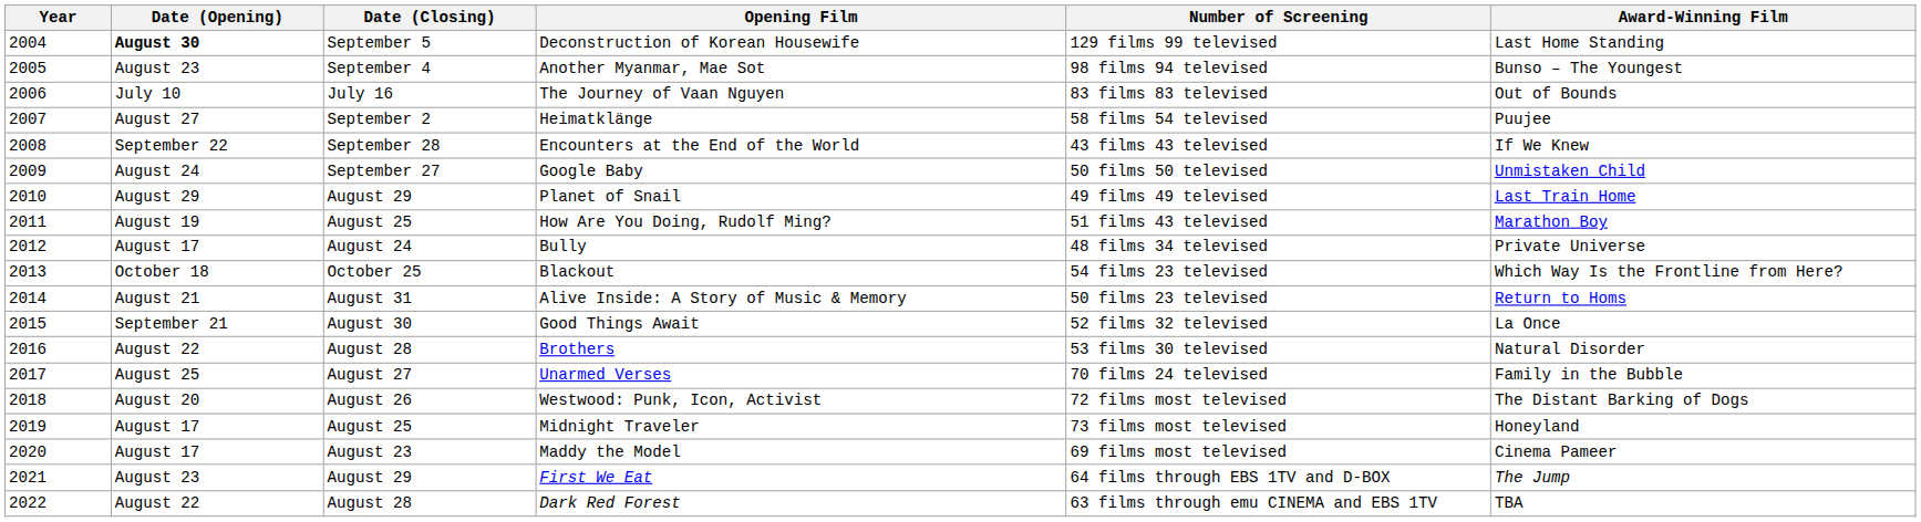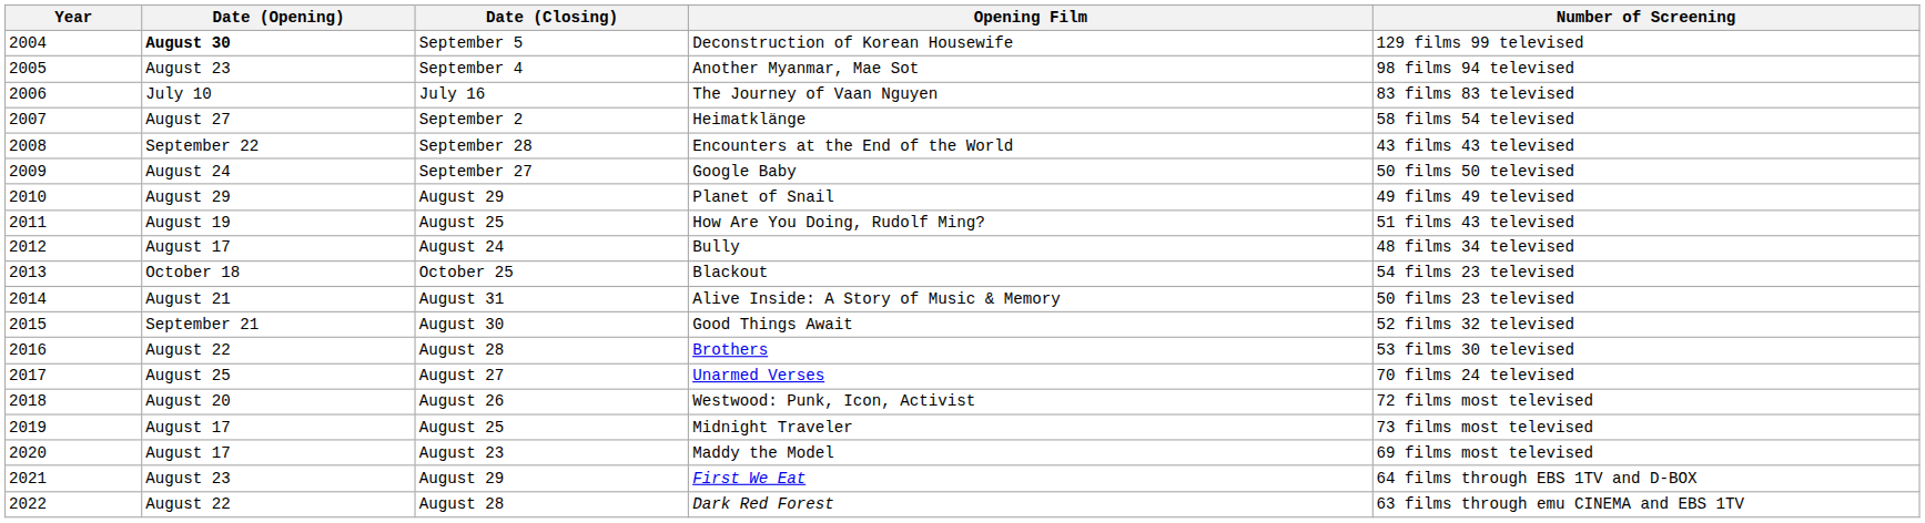- column: Award-Winning Film | Last Home Standing | Bunso – The Youngest | Out of Bounds | Puujee | If We Knew | Unmistaken Child | Last Train Home | Marathon Boy | Private Universe | Which Way Is the Frontline from Here? | Return to Homs | La Once | Natural Disorder | Family in the Bubble | The Distant Barking of Dogs | Honeyland | Cinema Pameer | The Jump | TBA
